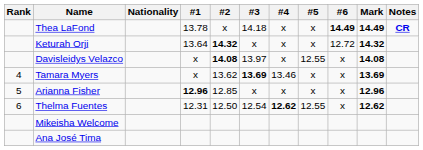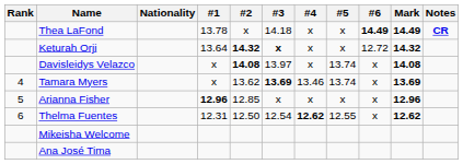Keturah Orji | #3: normal -> bold
Davisleidys Velazco | #5: 12.55 -> 13.74
Tamara Myers | #5: x -> 13.74
